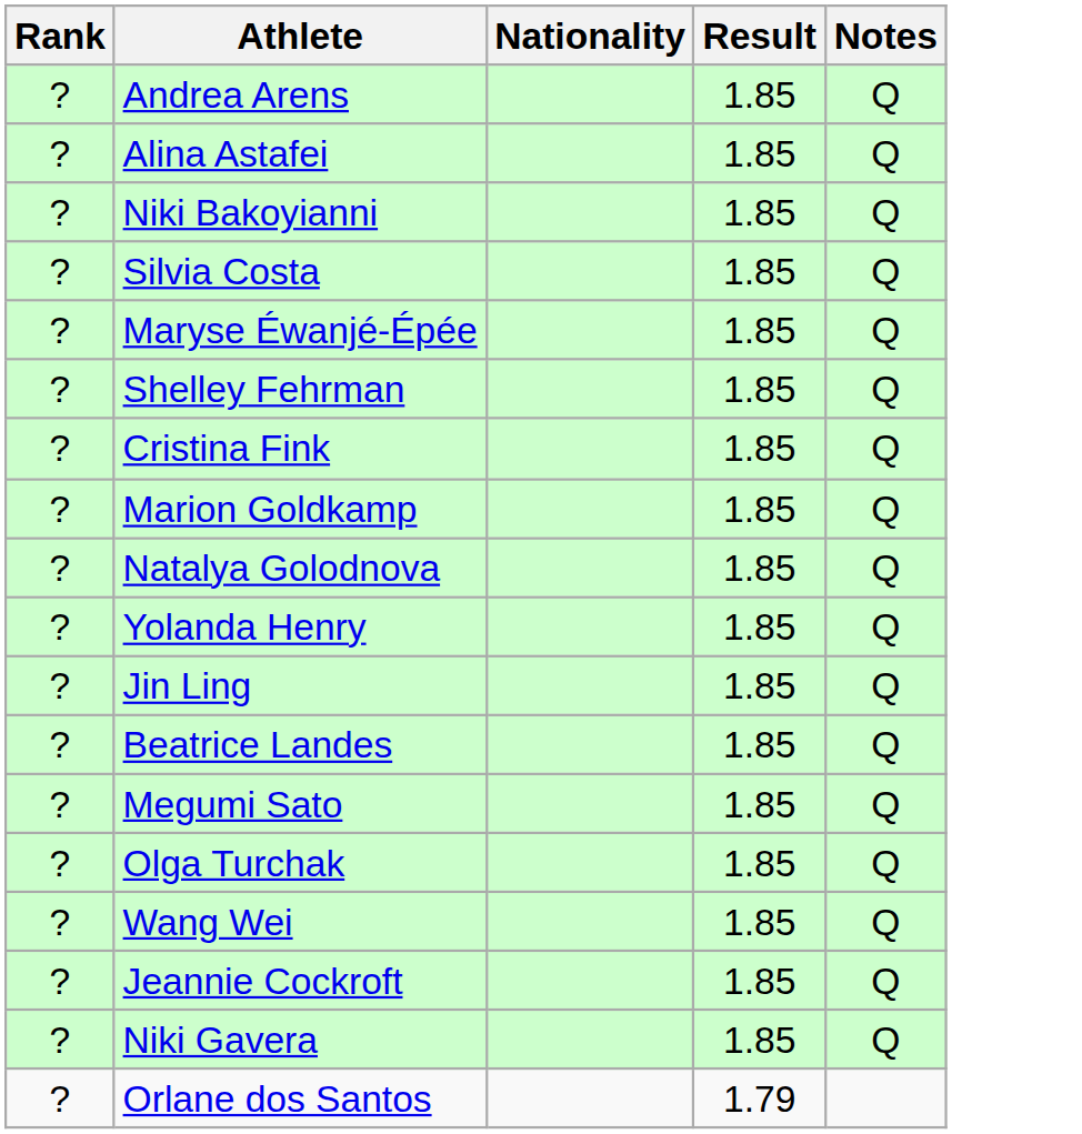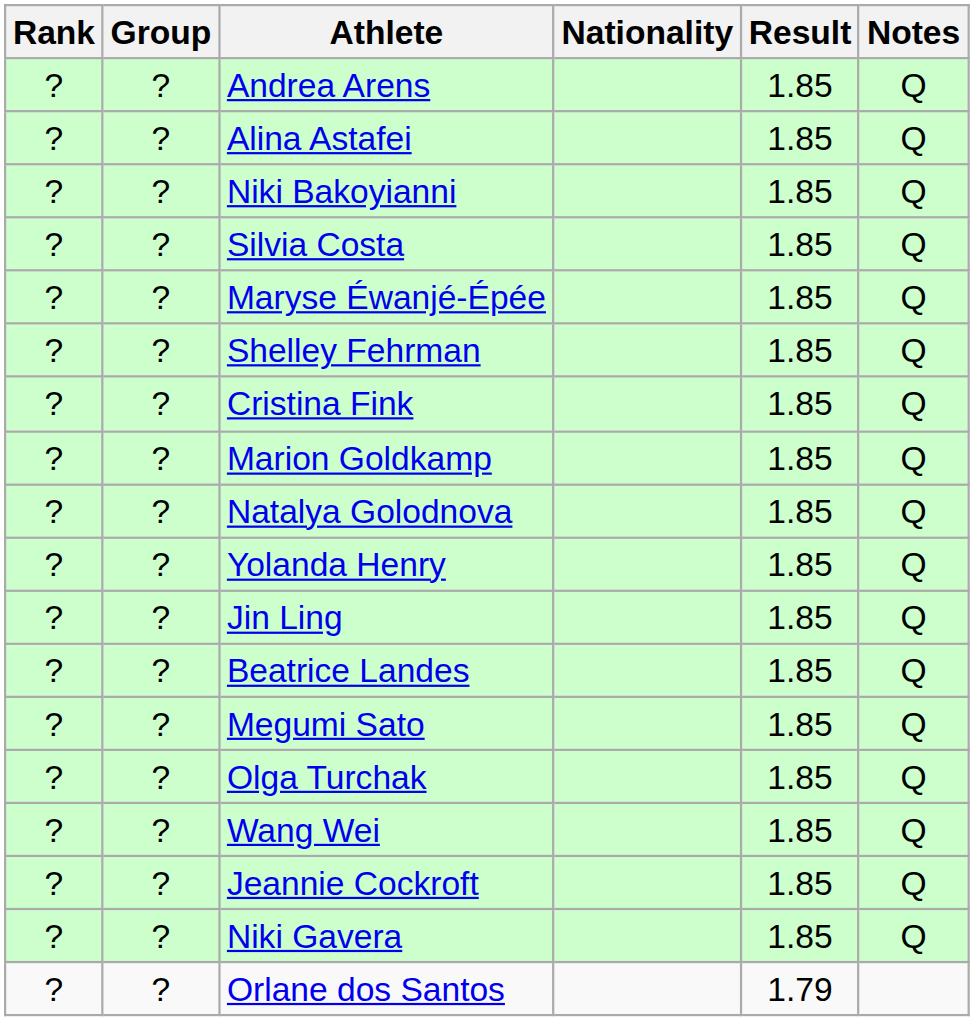+ column: Group | ? | ? | ? | ? | ? | ? | ? | ? | ? | ? | ? | ? | ? | ? | ? | ? | ? | ?
